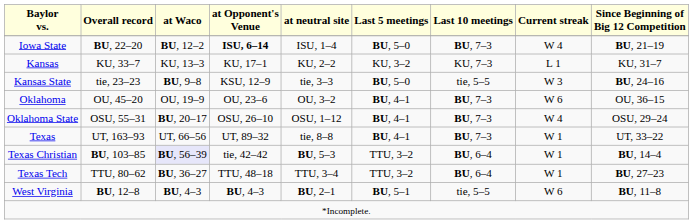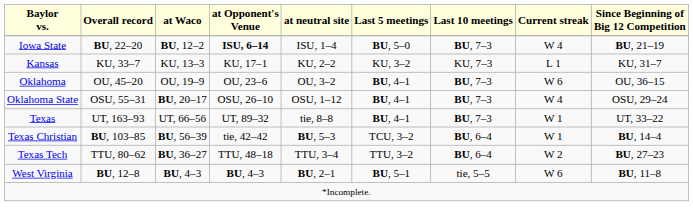- row: Kansas State | tie, 23–23 | BU, 9–8 | KSU, 12–9 | tie, 3–3 | BU, 5–0 | tie, 5–5 | W 3 | BU, 24–16
Texas Christian | at Waco: lavender background -> no background
Texas Christian | Last 5 meetings: TTU, 3–2 -> TCU, 3–2
Texas Tech | Current streak: W 1 -> W 2
